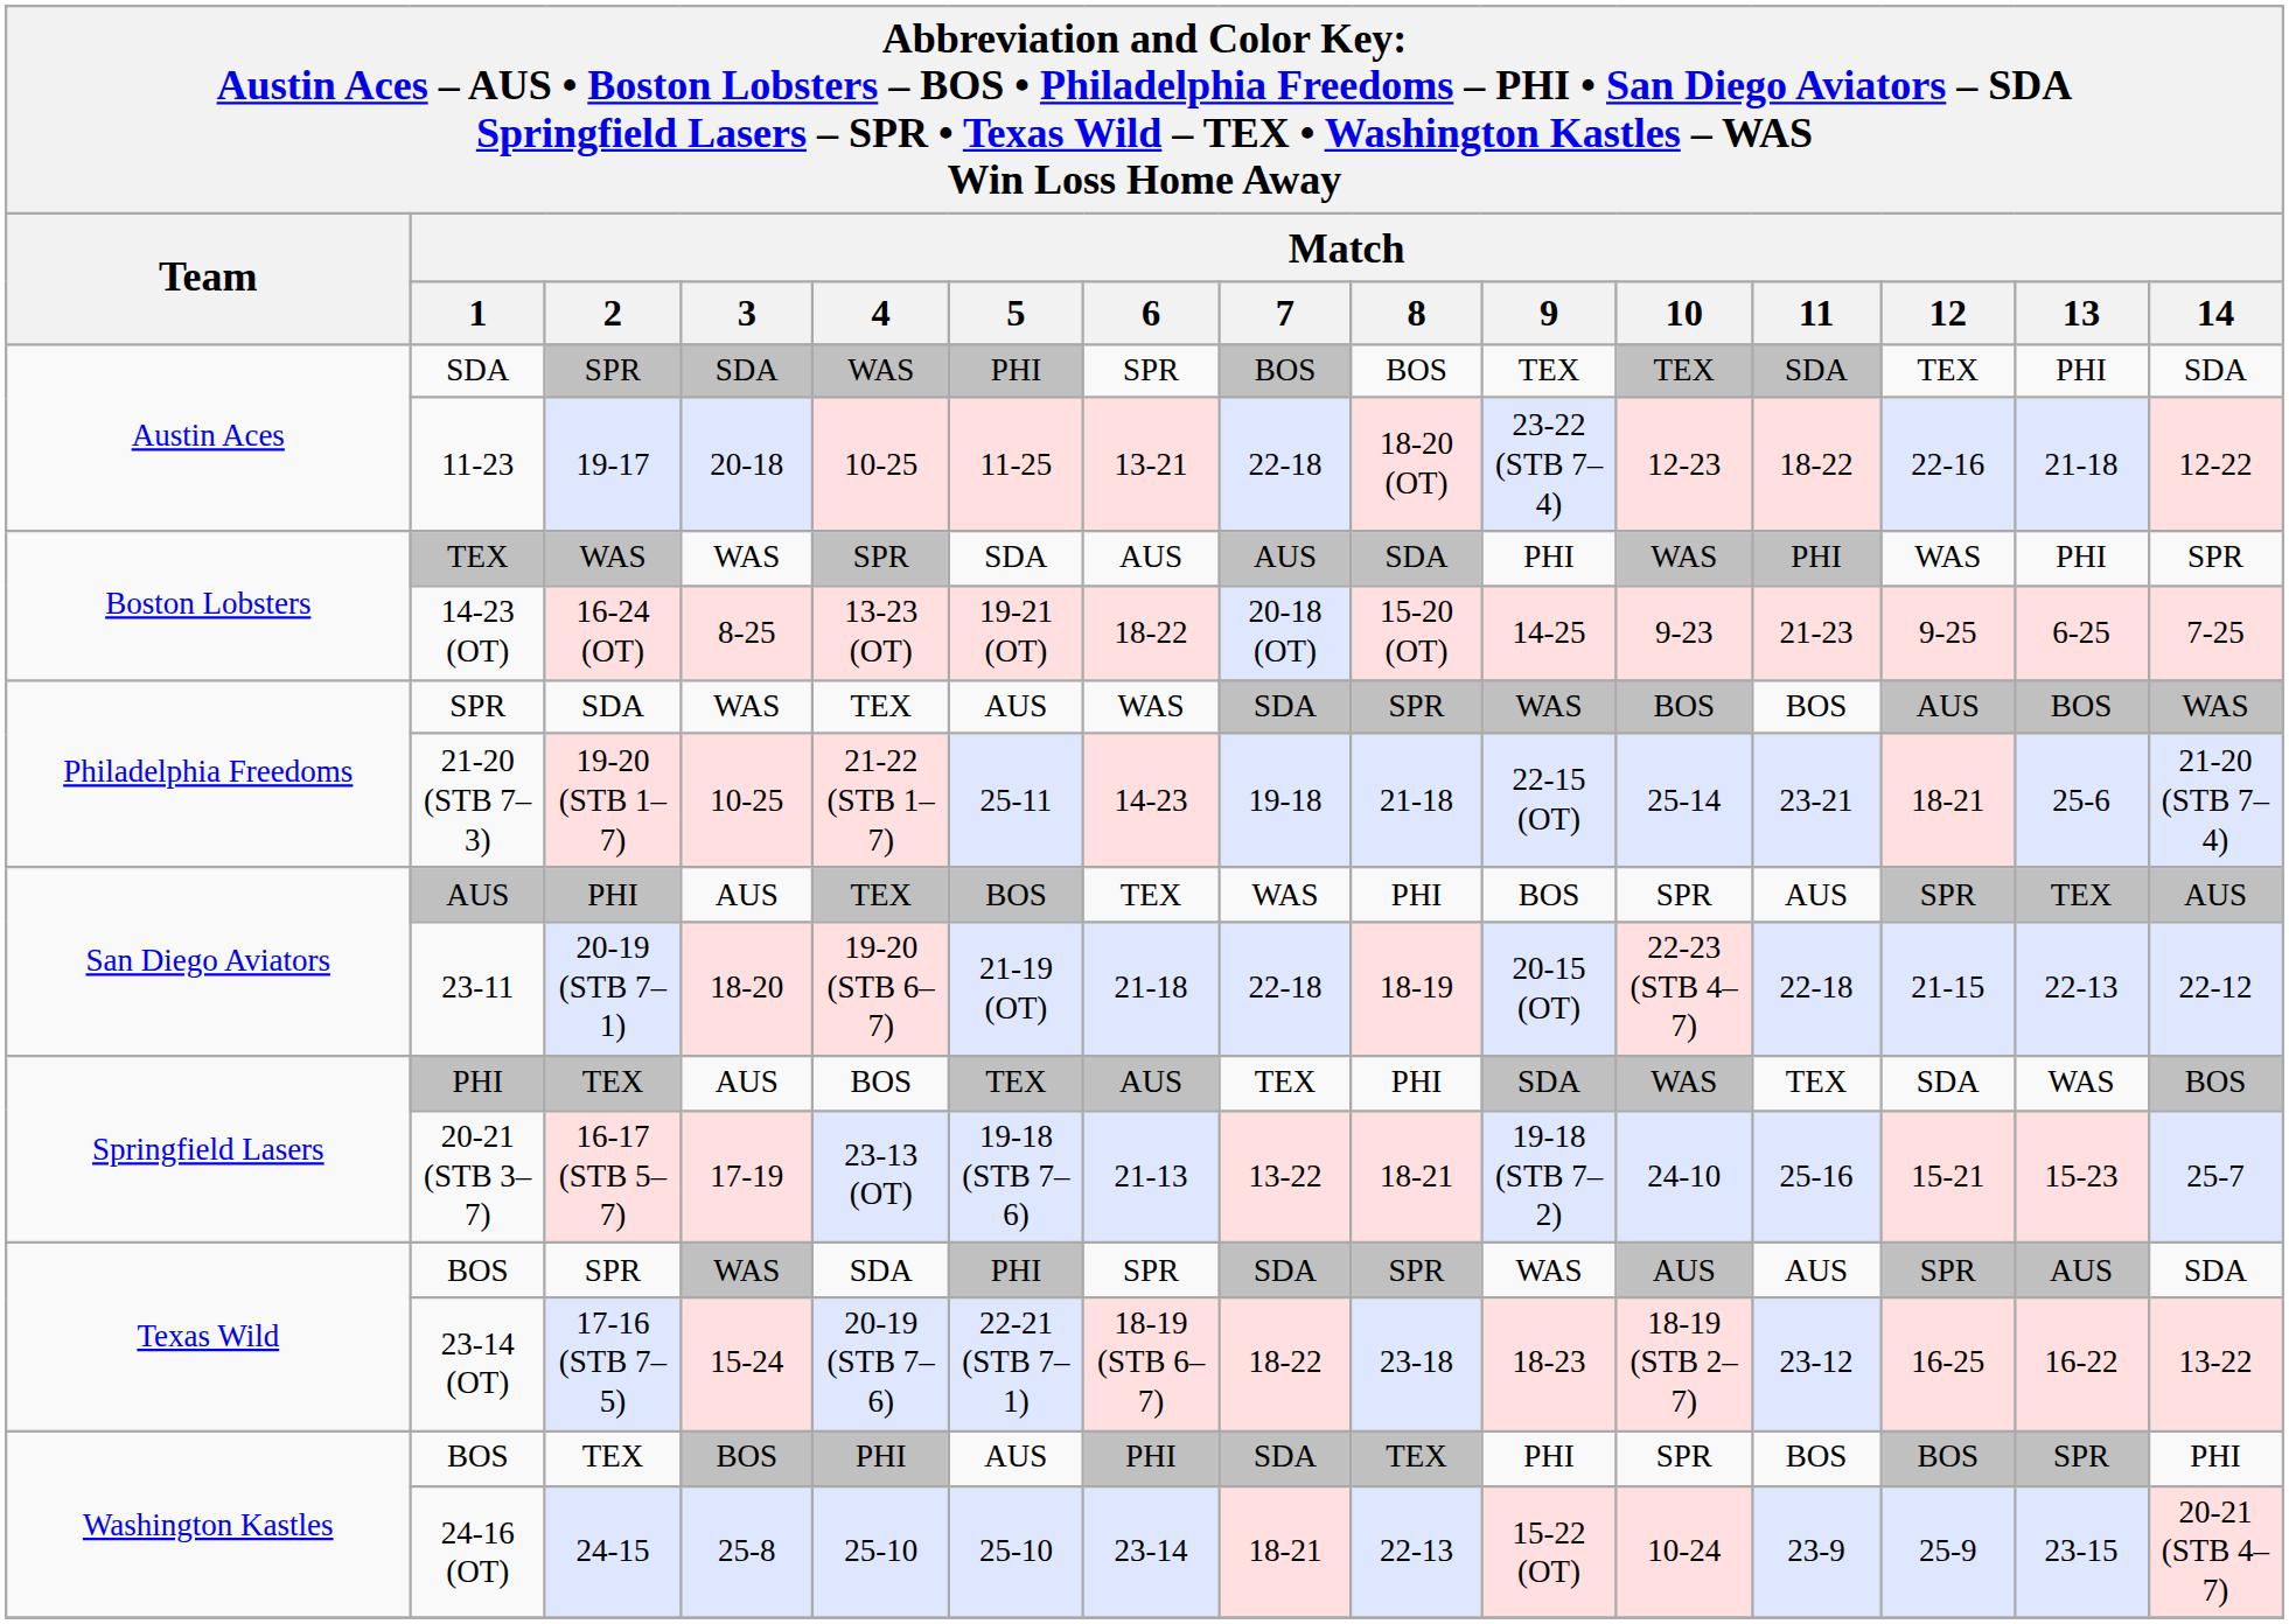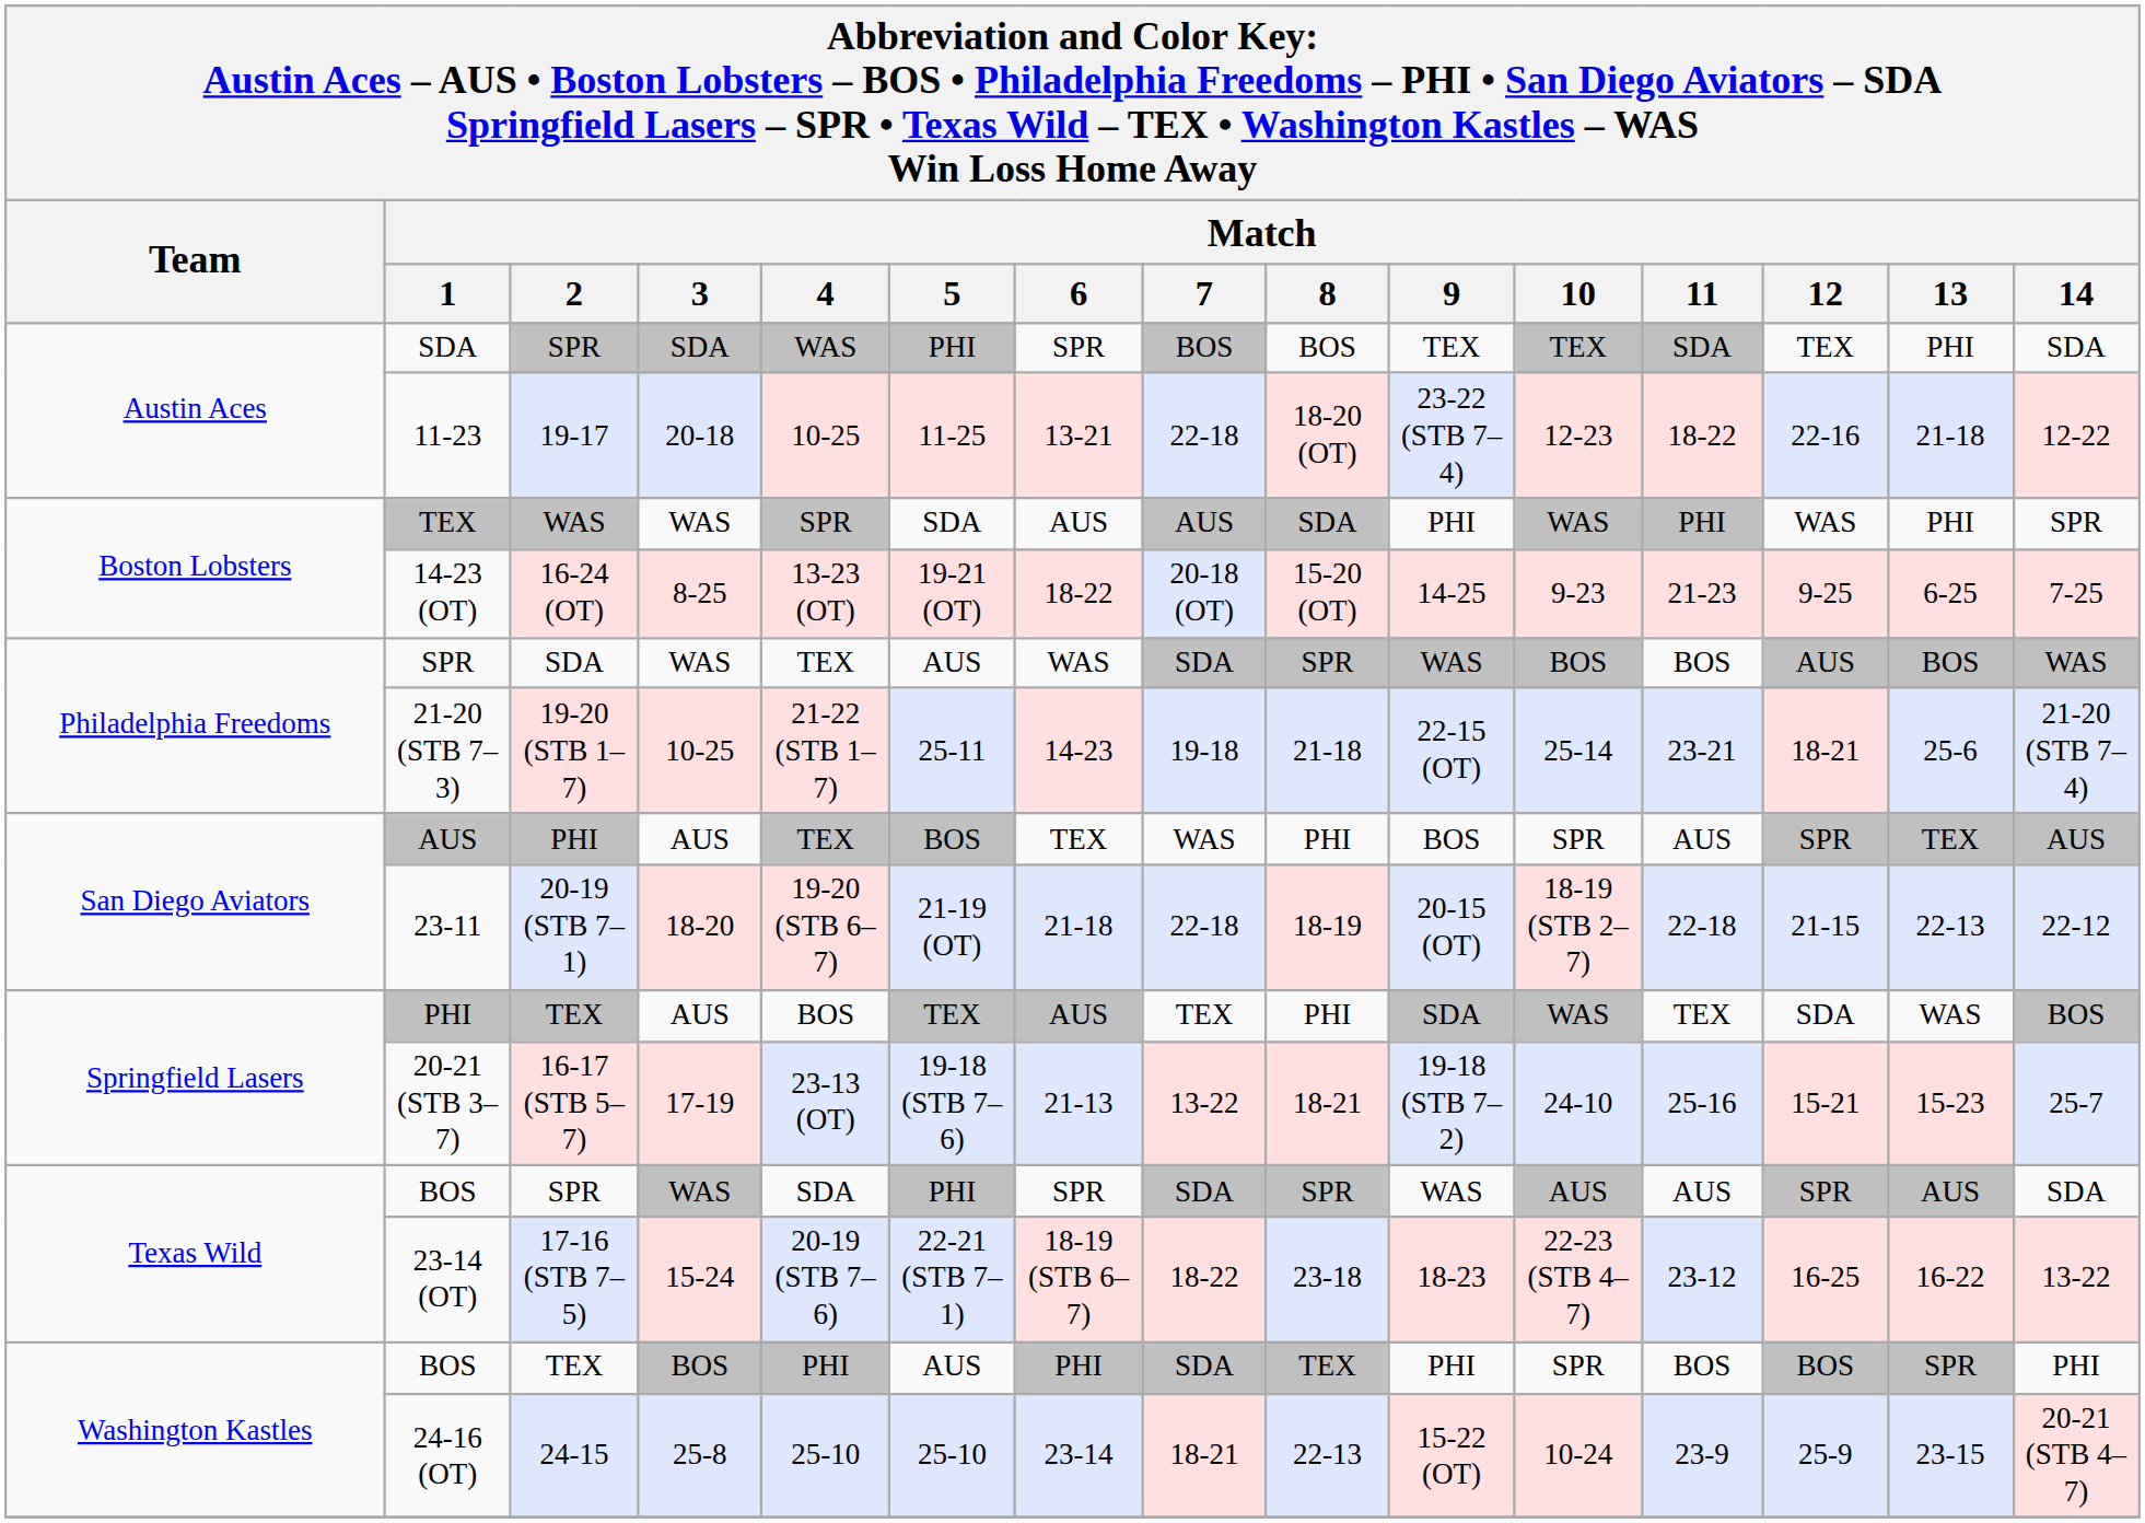23-11 | Match / 10: 22-23 (STB 4–7) -> 18-19 (STB 2–7)
23-14 (OT) | Match / 10: 18-19 (STB 2–7) -> 22-23 (STB 4–7)
